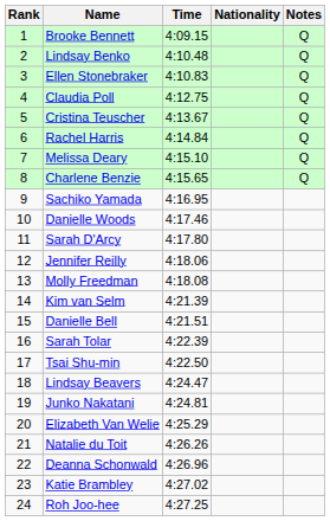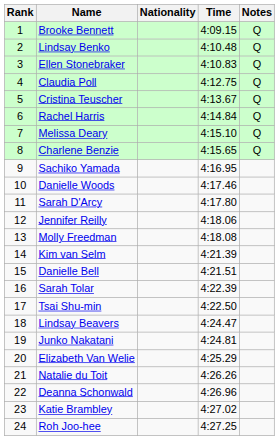columns swapped: Nationality <-> Time
